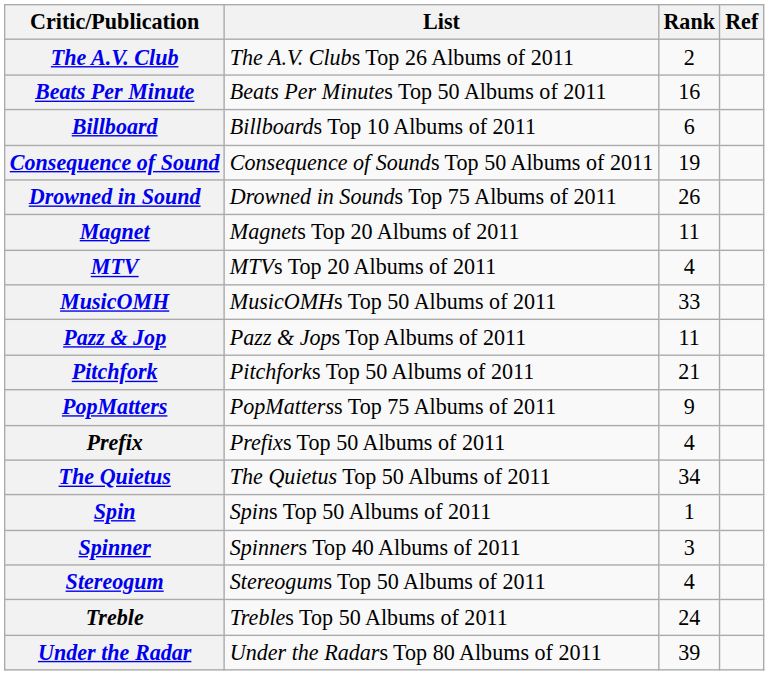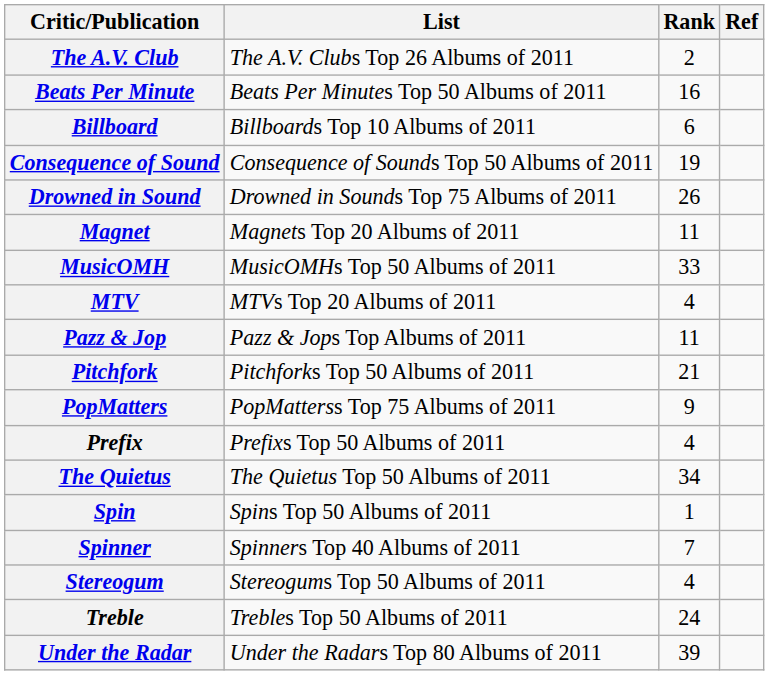rows swapped: MTV <-> MusicOMH
Spinner | Rank: 3 -> 7
